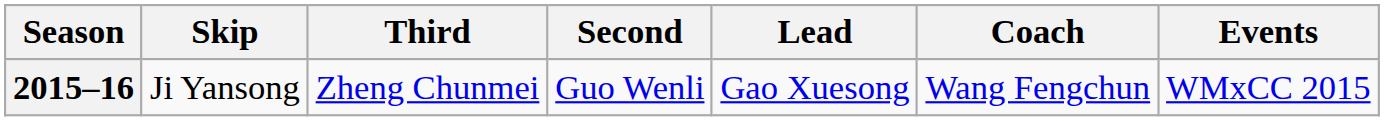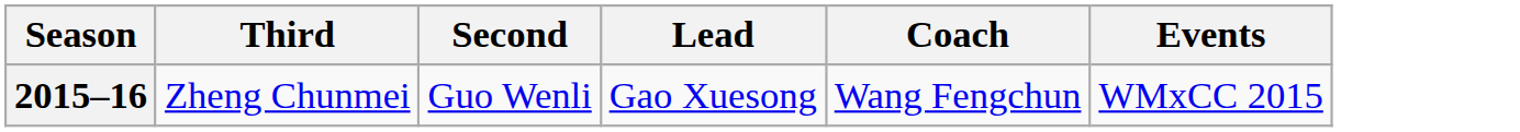- column: Skip | Ji Yansong
